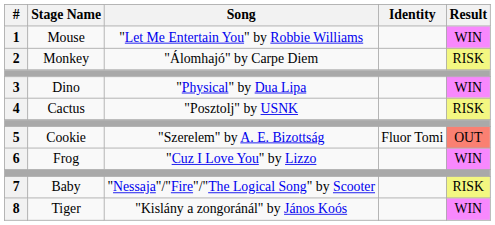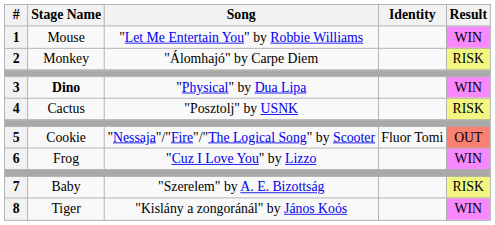3 | Stage Name: normal -> bold
5 | Song: "Szerelem" by A. E. Bizottság -> "Nessaja"/"Fire"/"The Logical Song" by Scooter
7 | Song: "Nessaja"/"Fire"/"The Logical Song" by Scooter -> "Szerelem" by A. E. Bizottság
